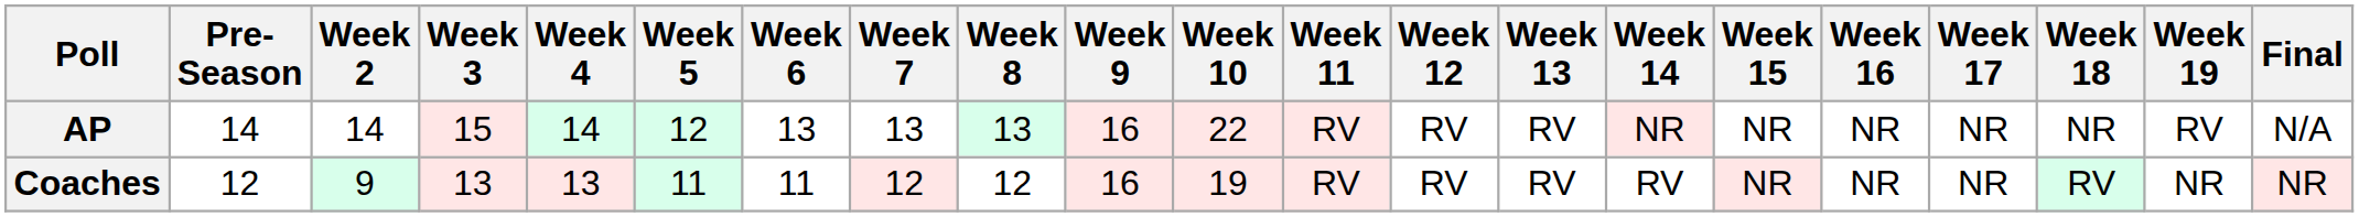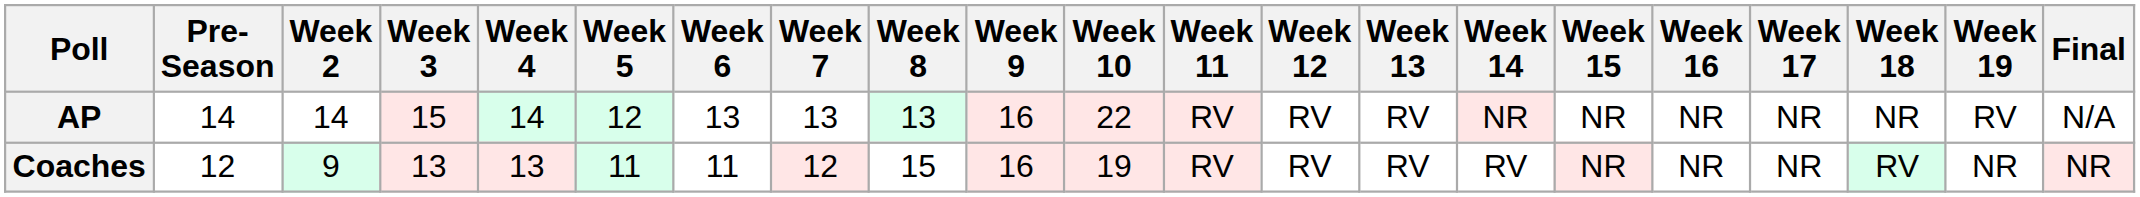Coaches | Week 8: 12 -> 15
